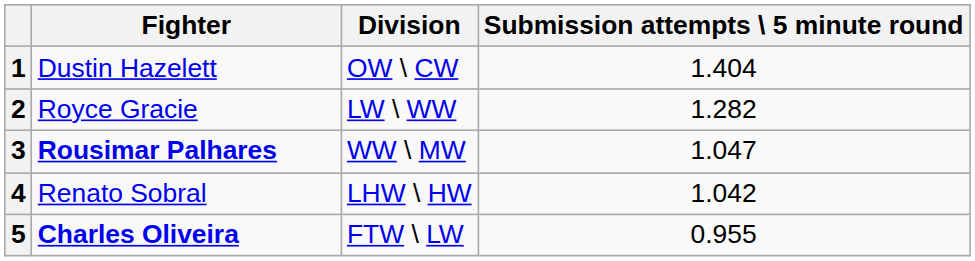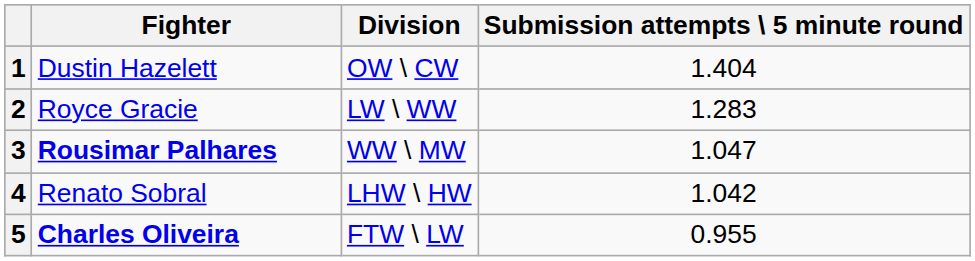2 | Submission attempts \ 5 minute round: 1.282 -> 1.283
